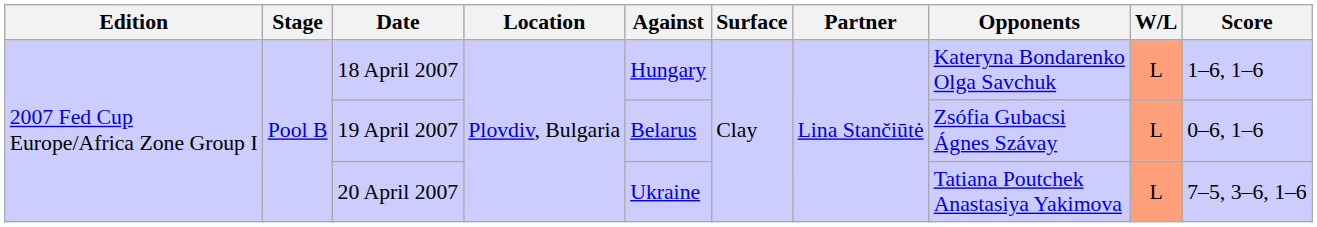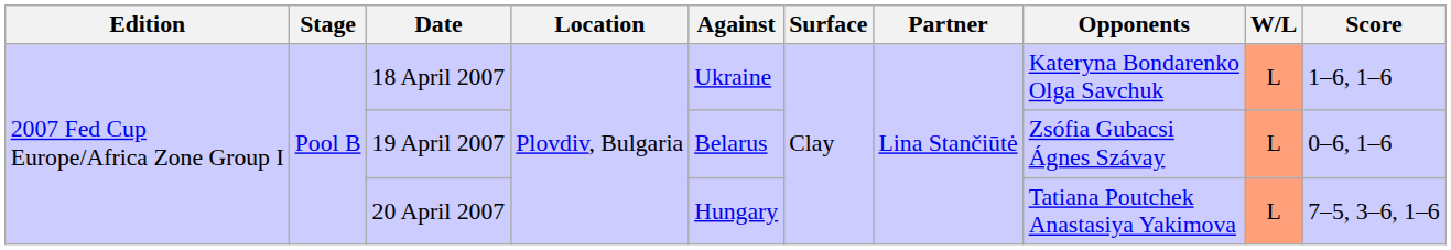18 April 2007 | Against: Hungary -> Ukraine
20 April 2007 | Against: Ukraine -> Hungary
